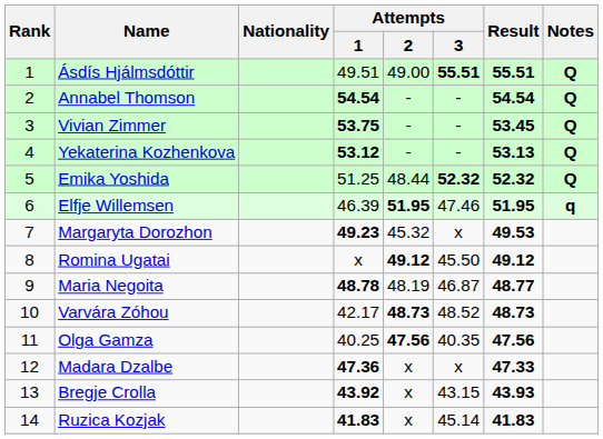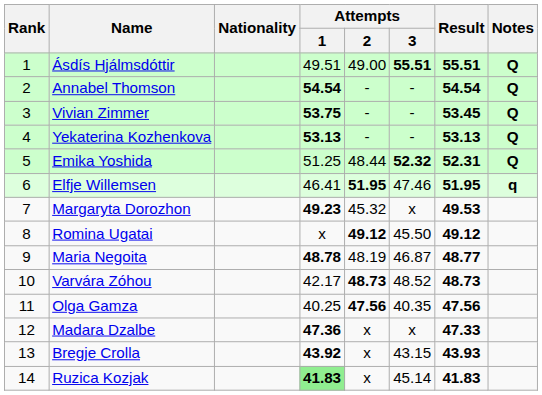Yekaterina Kozhenkova | Attempts / 1: 53.12 -> 53.13
Emika Yoshida | Result: 52.32 -> 52.31
Elfje Willemsen | Attempts / 1: 46.39 -> 46.41
Ruzica Kozjak | Attempts / 1: no background -> lightgreen background
